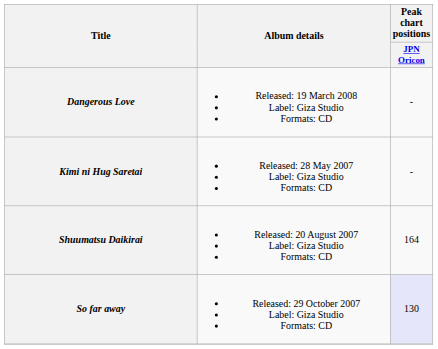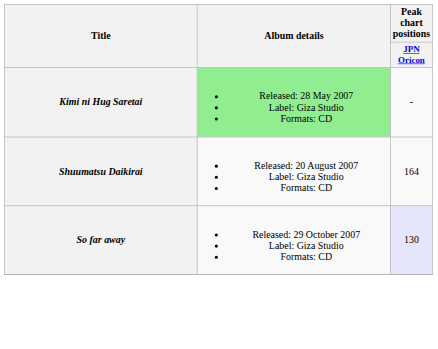- row: Dangerous Love | Released: 19 March 2008 Label: Giza Studio Formats: CD | -
Kimi ni Hug Saretai | Album details: no background -> lightgreen background
